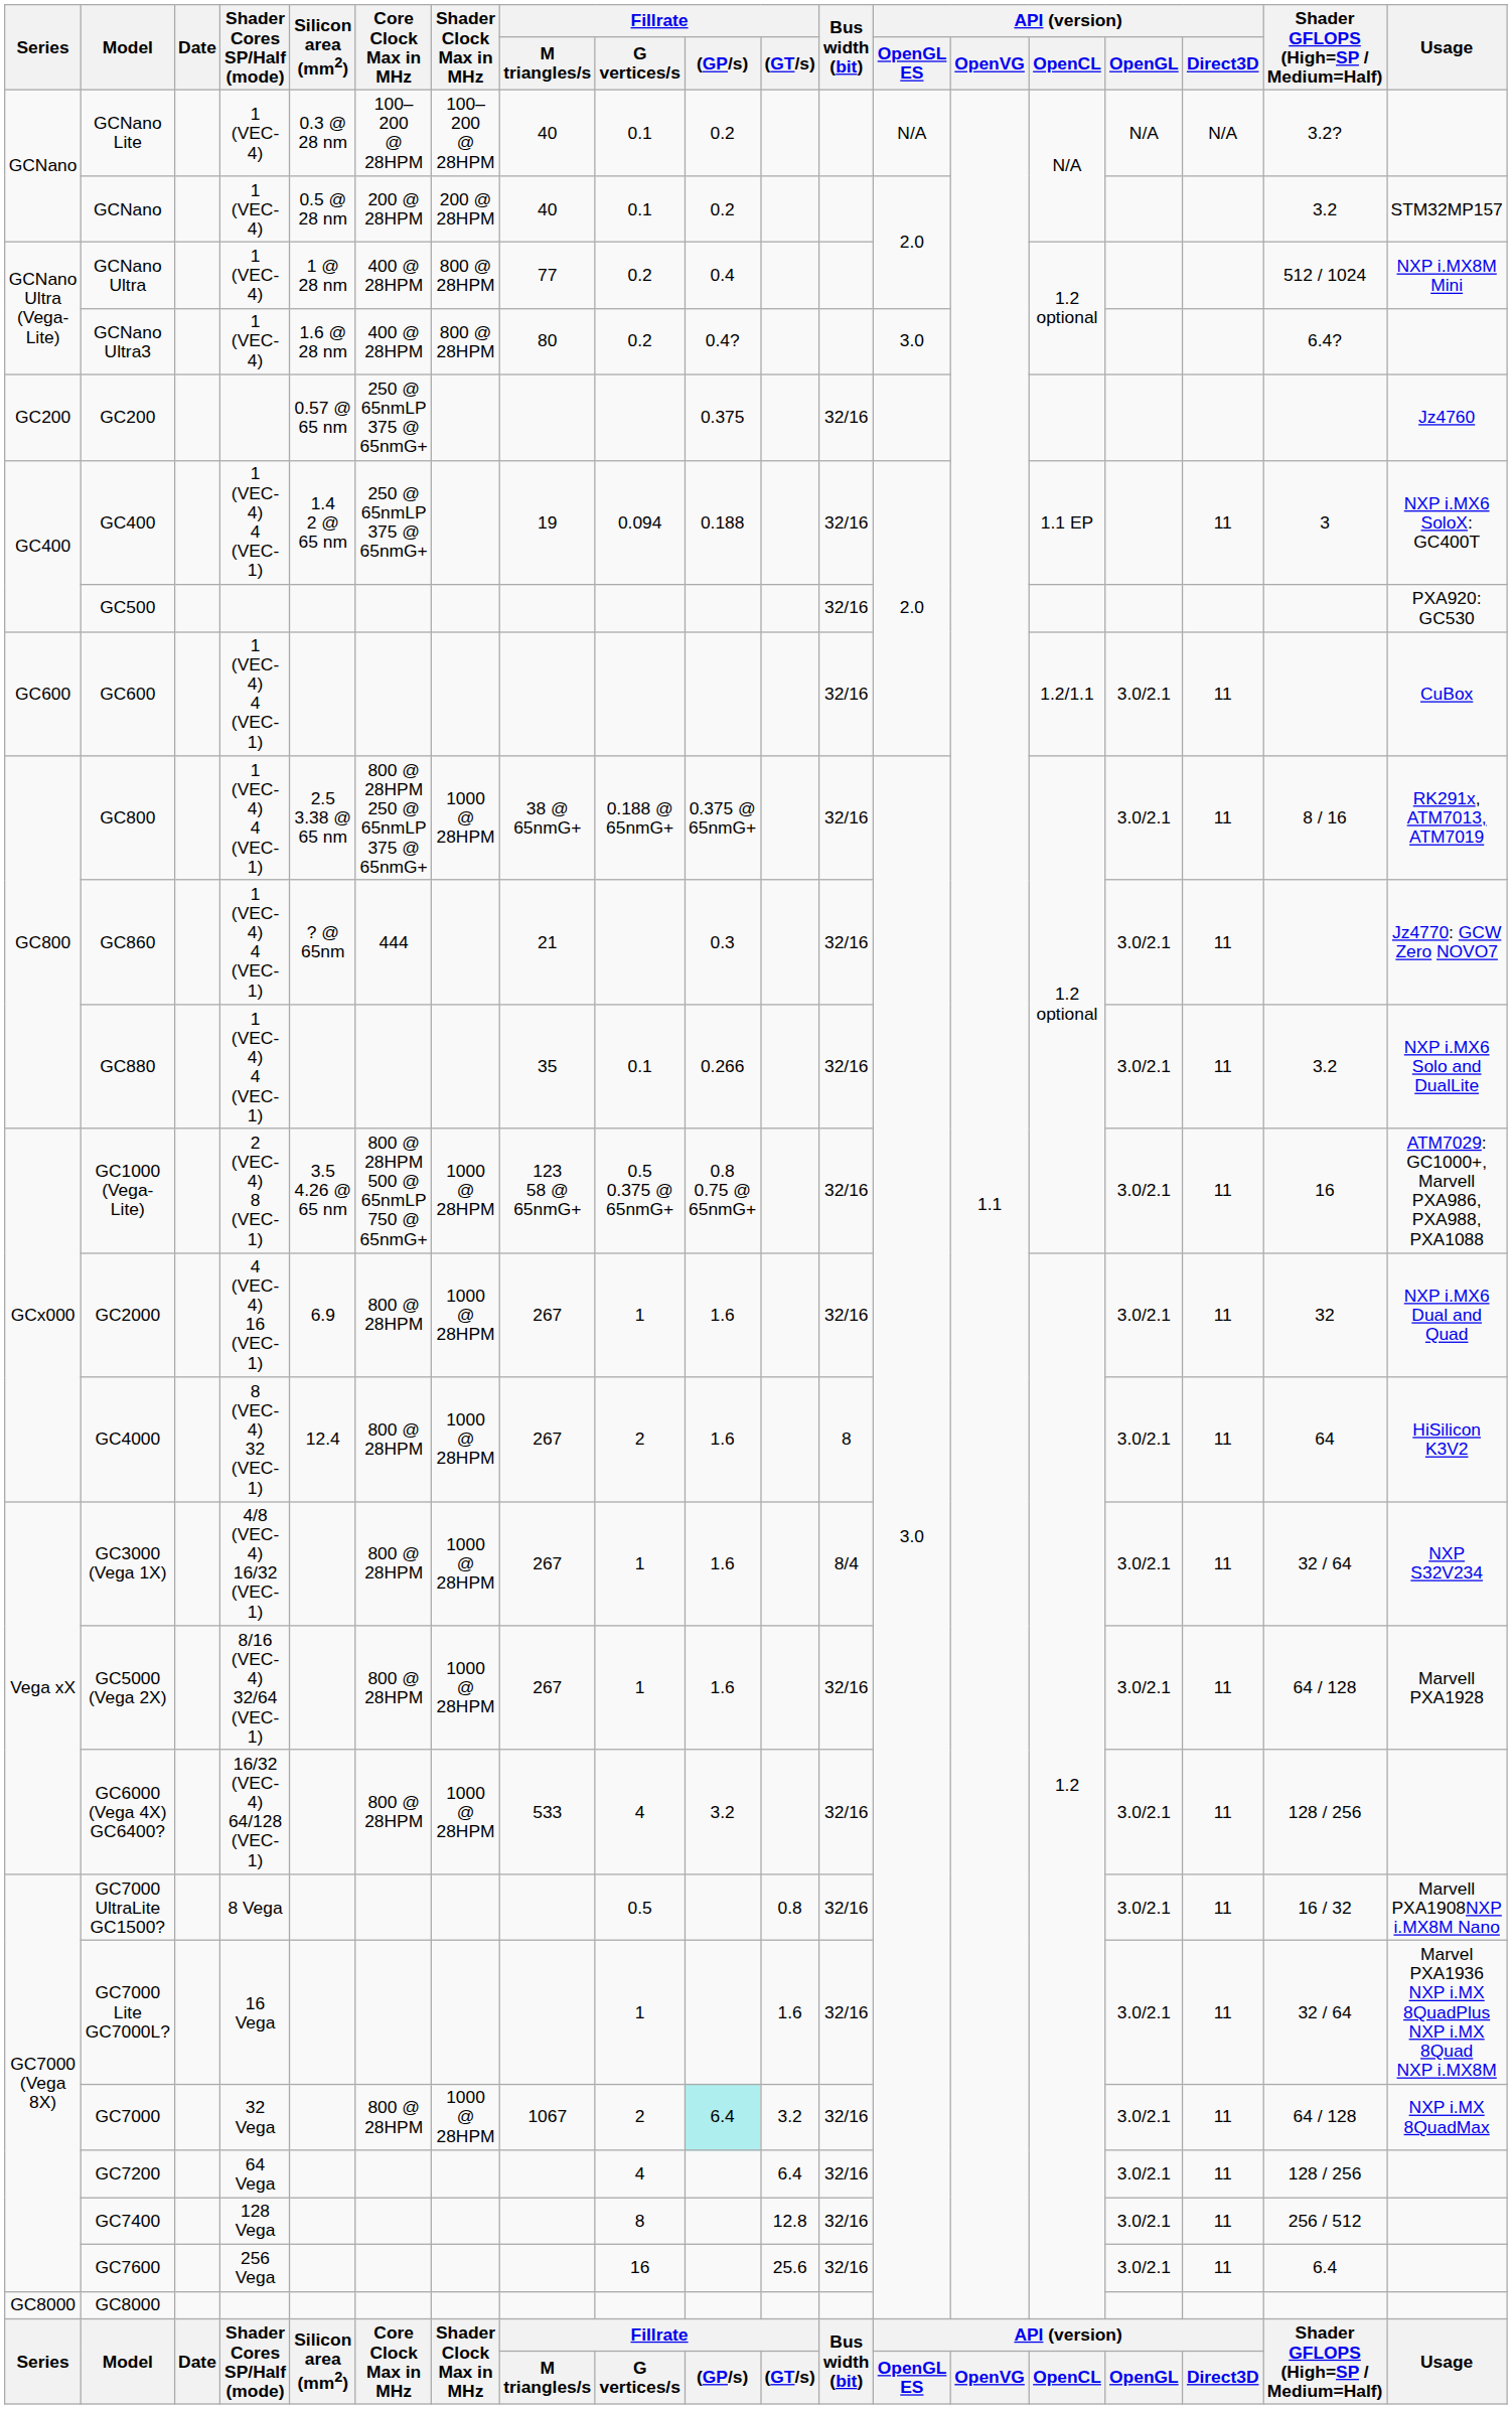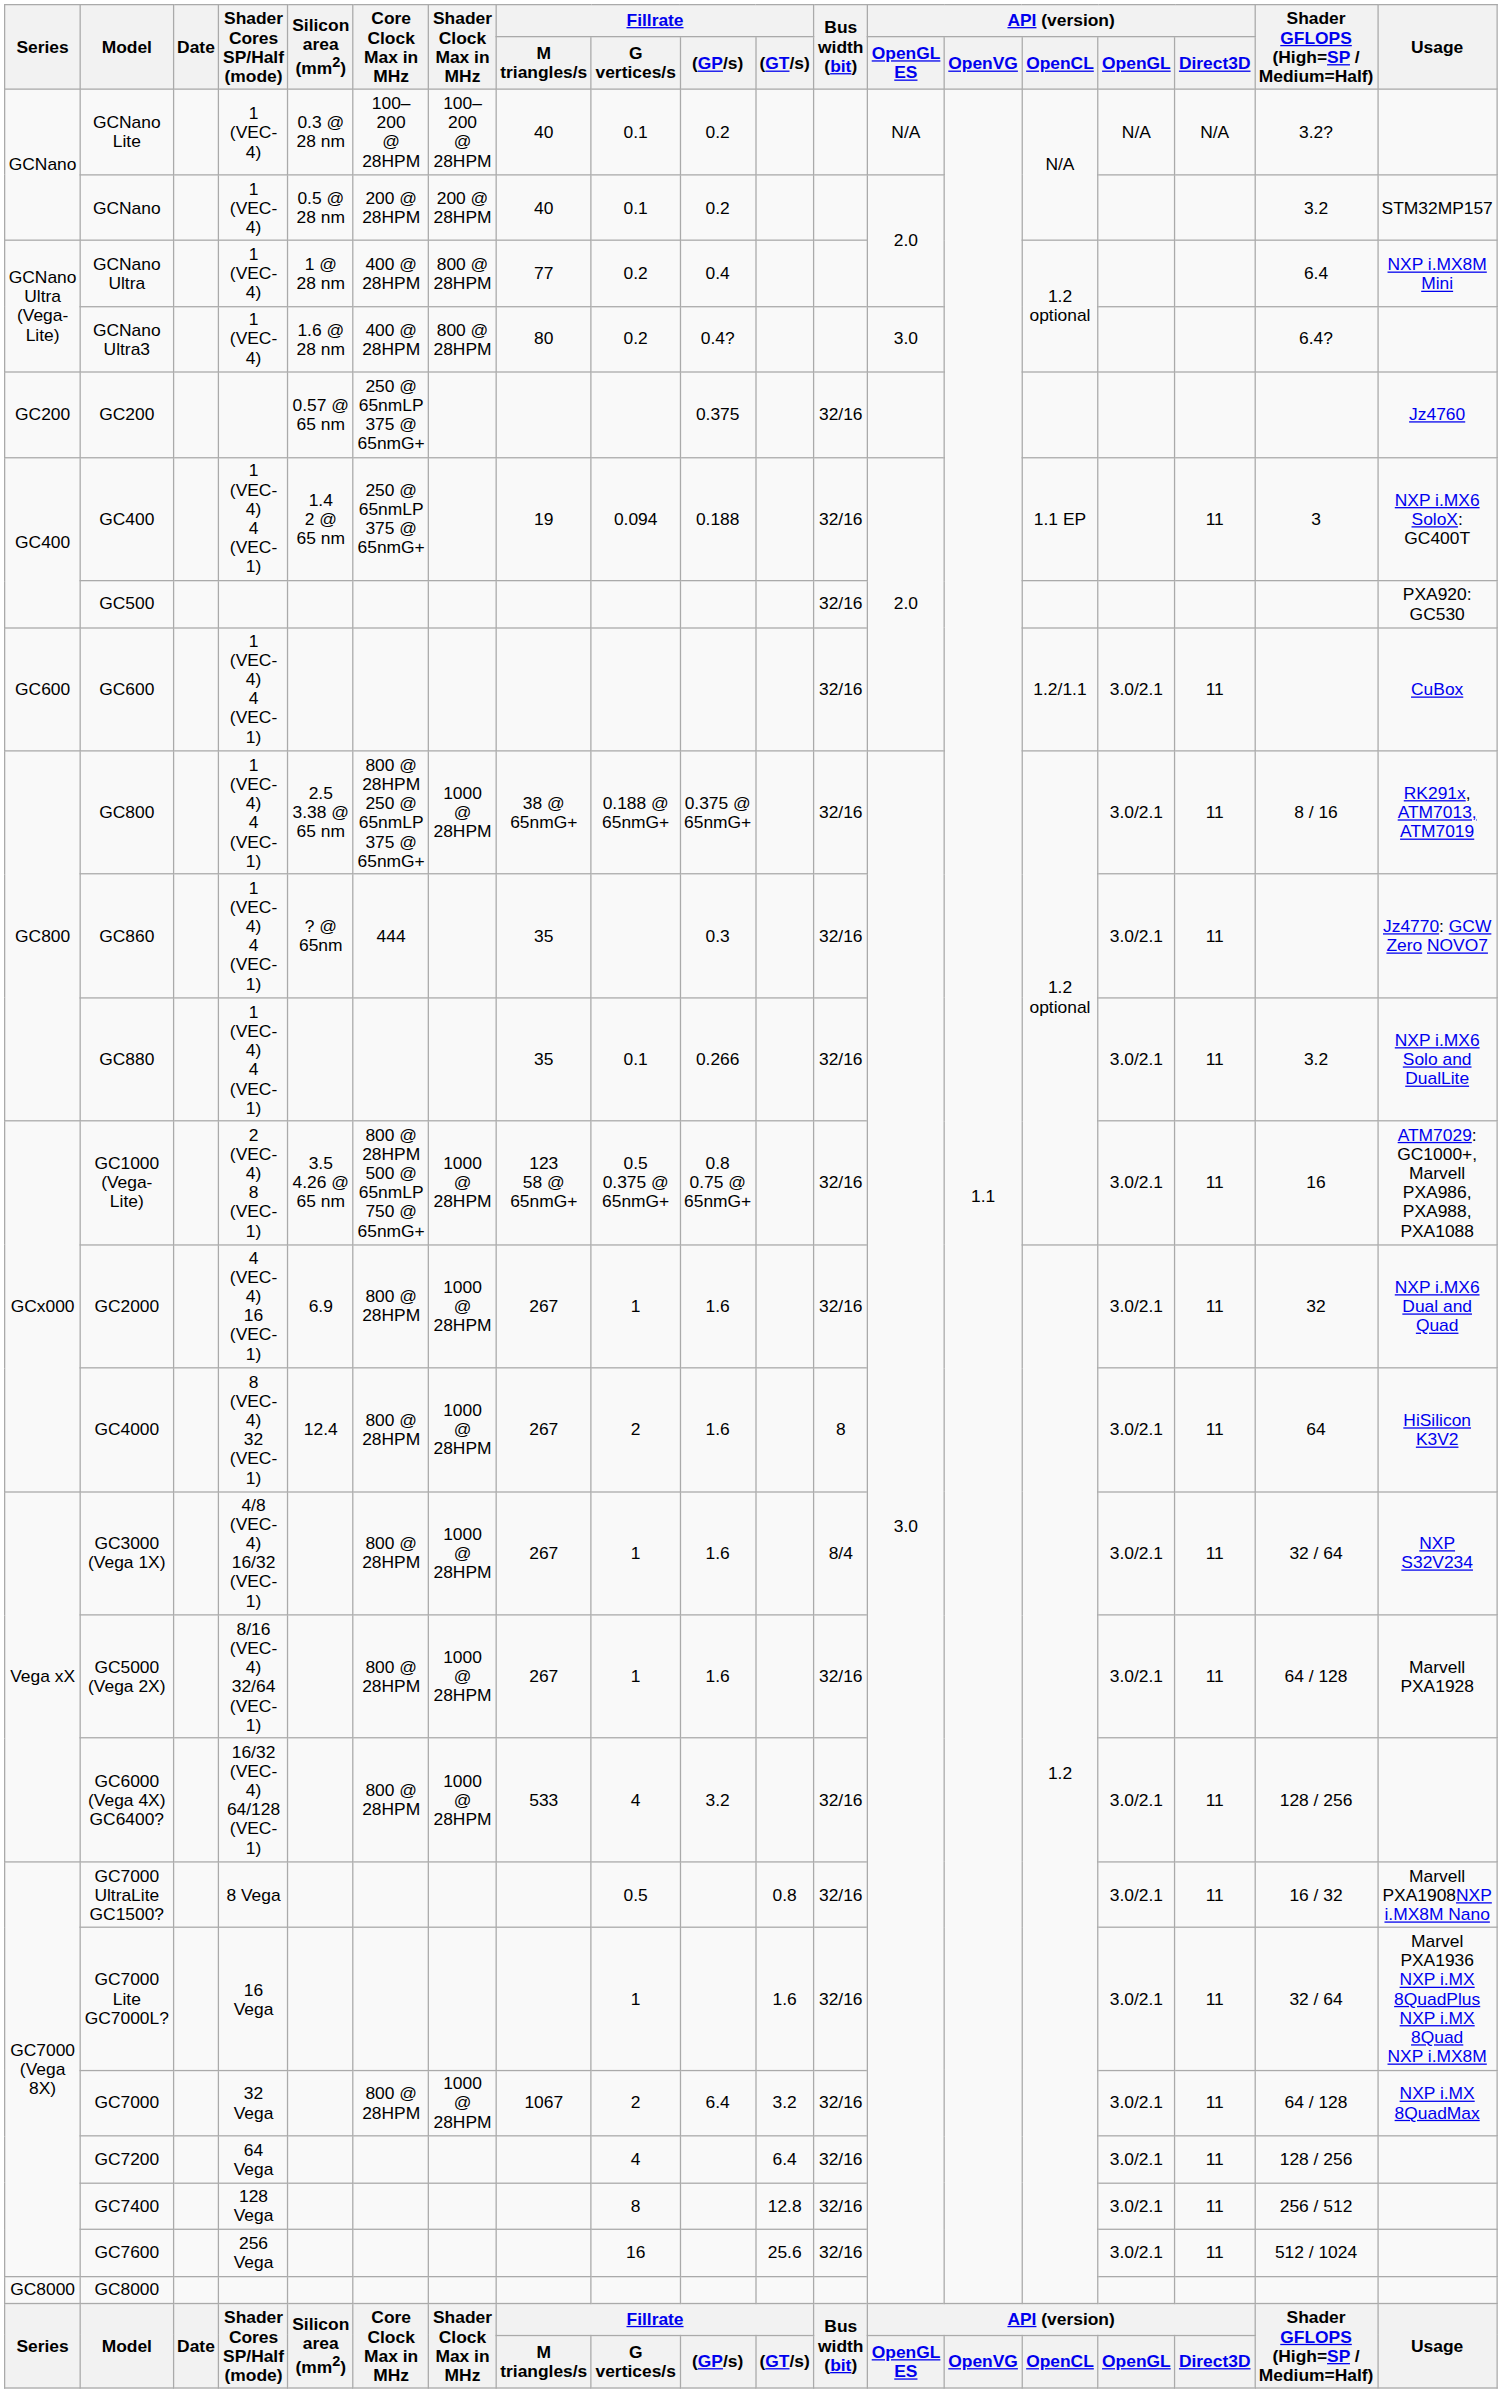GCNano Ultra | Shader GFLOPS (High=SP / Medium=Half): 512 / 1024 -> 6.4
GC860 | Fillrate / M triangles/s: 21 -> 35
GC7000 | Fillrate / (GP/s): paleturquoise background -> no background
GC7600 | Shader GFLOPS (High=SP / Medium=Half): 6.4 -> 512 / 1024
